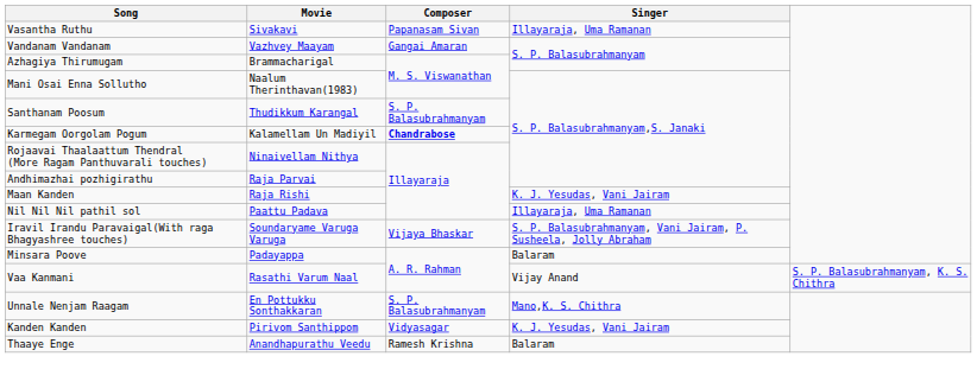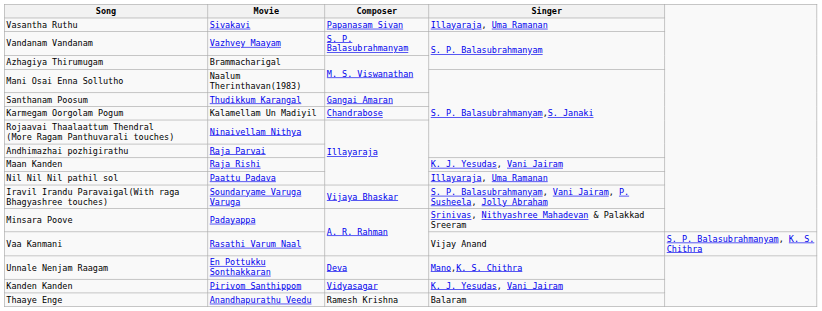Vandanam Vandanam | Composer: Gangai Amaran -> S. P. Balasubrahmanyam
Santhanam Poosum | Composer: S. P. Balasubrahmanyam -> Gangai Amaran
Karmegam Oorgolam Pogum | Composer: bold -> normal
Minsara Poove | Singer: Balaram -> Srinivas, Nithyashree Mahadevan & Palakkad Sreeram
Unnale Nenjam Raagam | Composer: S. P. Balasubrahmanyam -> Deva
